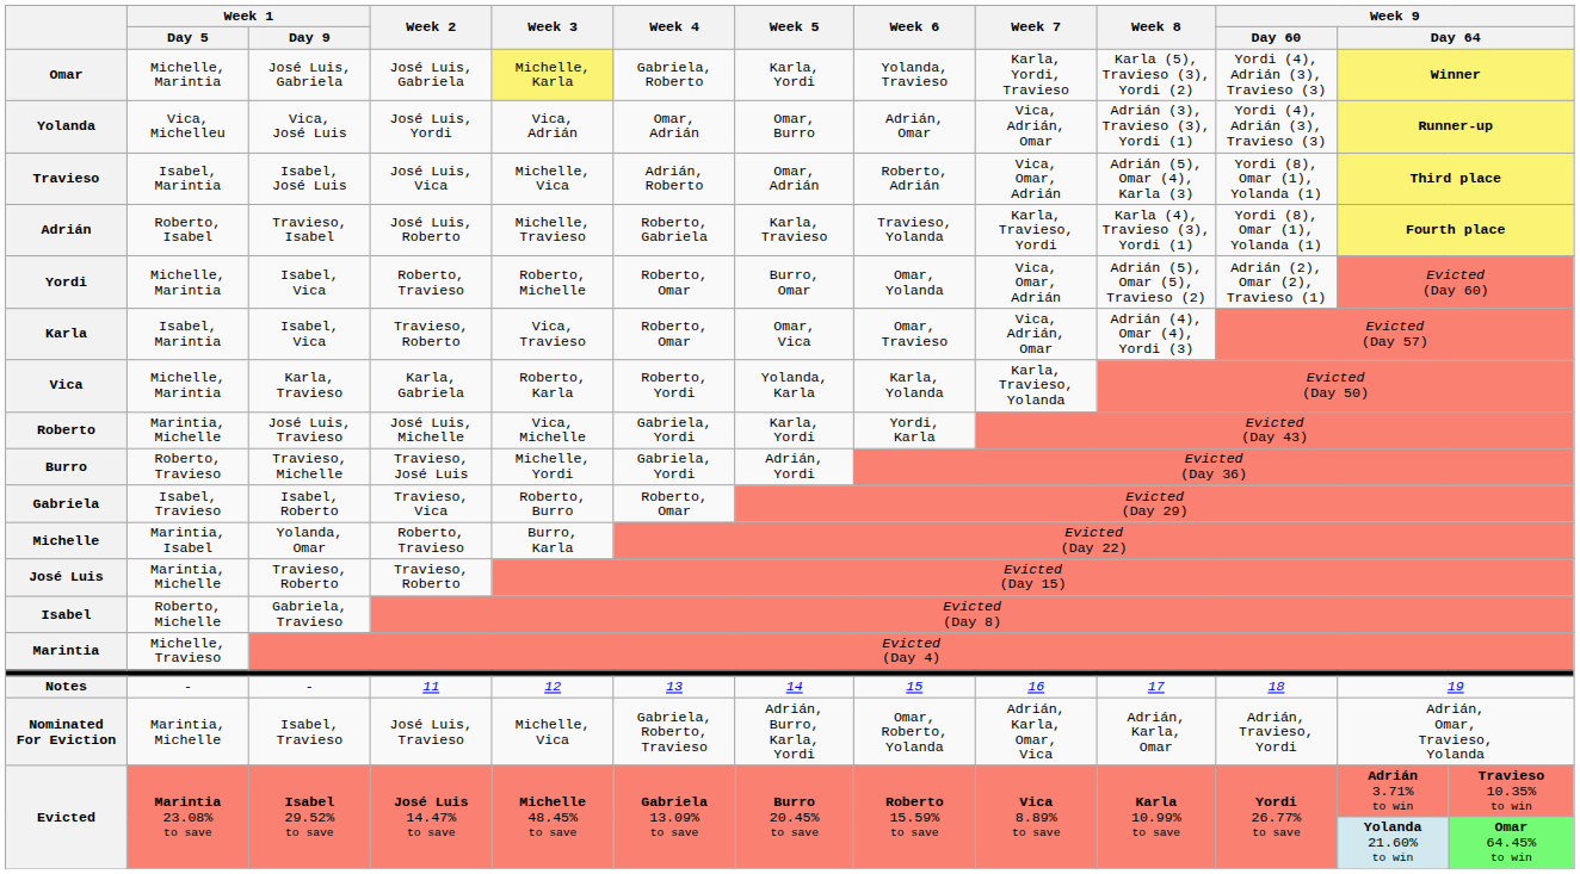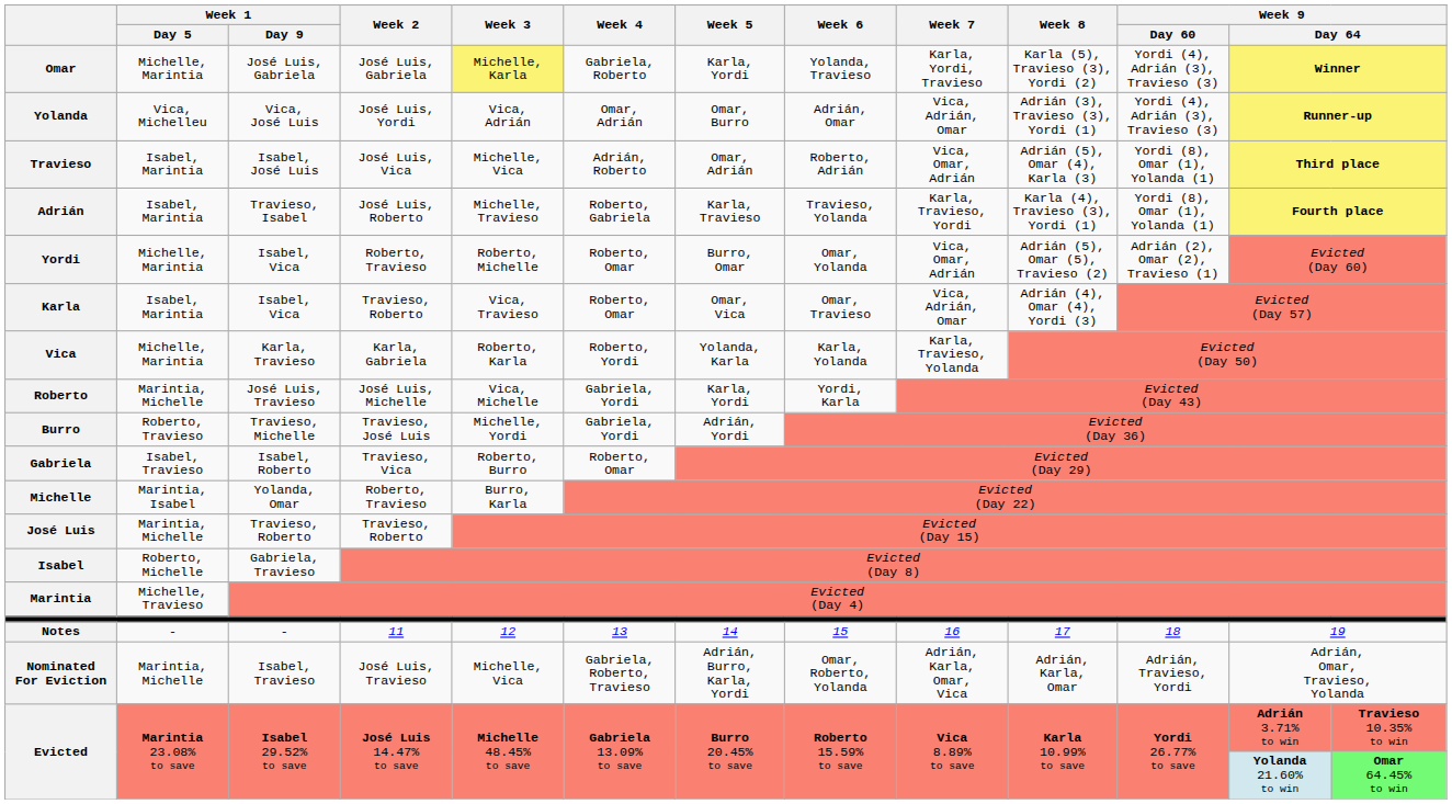Adrián | Week 1 / Day 5: Roberto, Isabel -> Isabel, Marintia
